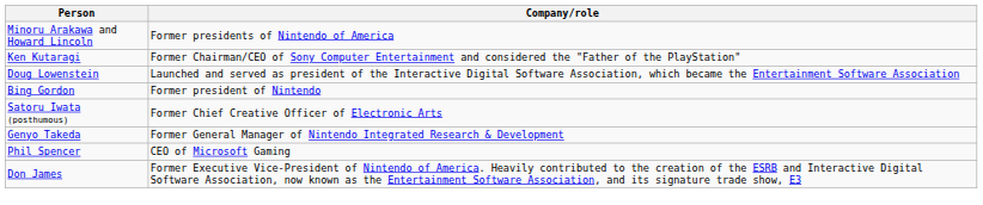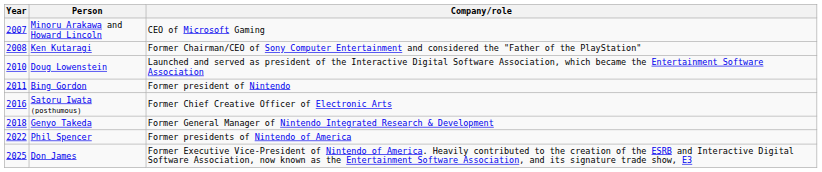+ column: Year | 2007 | 2008 | 2010 | 2011 | 2016 | 2018 | 2022 | 2025
Minoru Arakawa and Howard Lincoln | Company/role: Former presidents of Nintendo of America -> CEO of Microsoft Gaming
Phil Spencer | Company/role: CEO of Microsoft Gaming -> Former presidents of Nintendo of America
